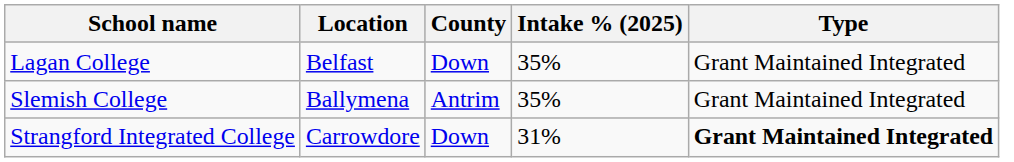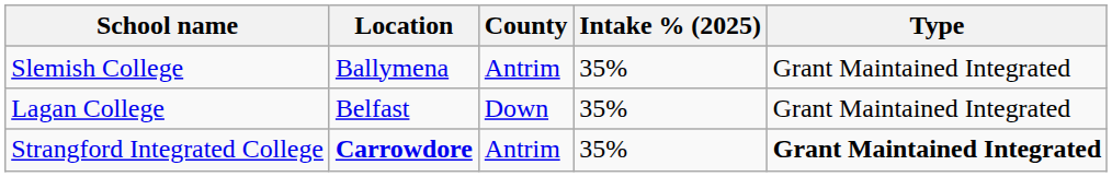rows swapped: Lagan College <-> Slemish College
Strangford Integrated College | Location: normal -> bold
Strangford Integrated College | County: Down -> Antrim
Strangford Integrated College | Intake % (2025): 31% -> 35%
